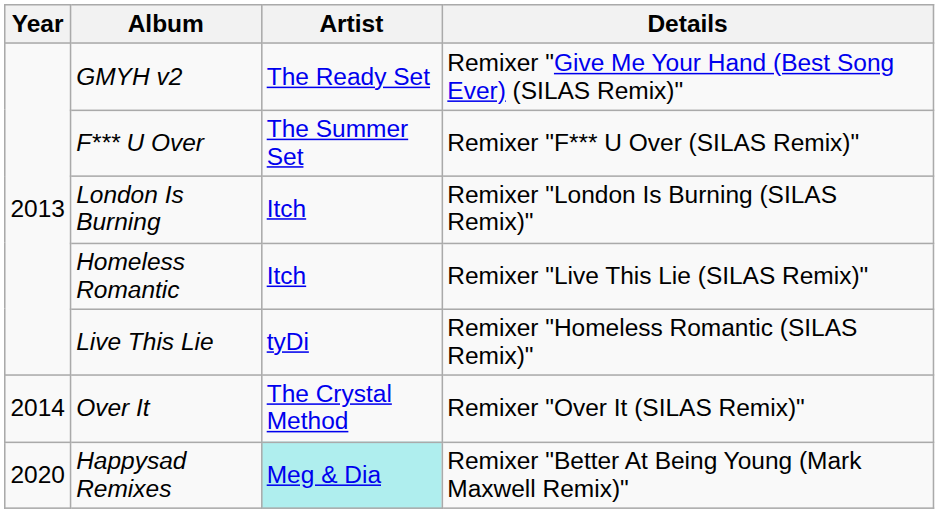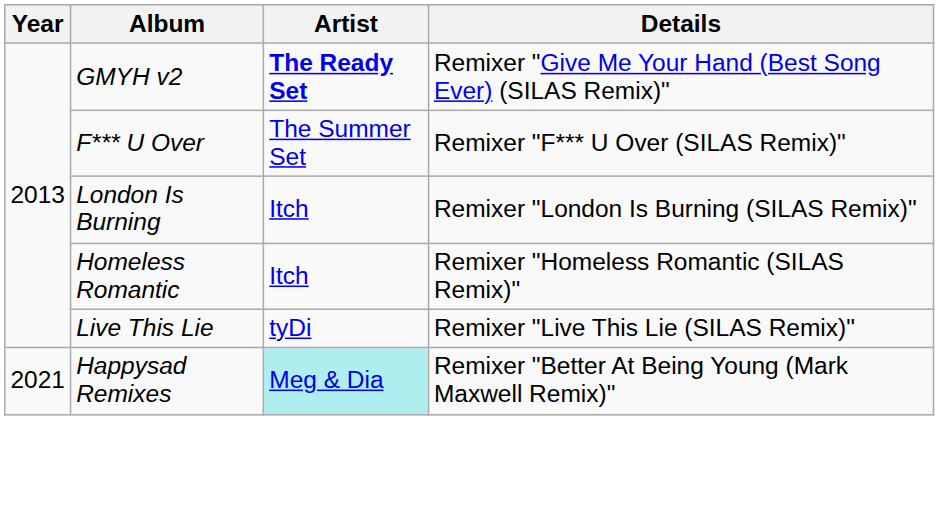GMYH v2 | Artist: normal -> bold
Homeless Romantic | Details: Remixer "Live This Lie (SILAS Remix)" -> Remixer "Homeless Romantic (SILAS Remix)"
Live This Lie | Details: Remixer "Homeless Romantic (SILAS Remix)" -> Remixer "Live This Lie (SILAS Remix)"
- row: 2014 | Over It | The Crystal Method | Remixer "Over It (SILAS Remix)"
Happysad Remixes | Year: 2020 -> 2021
